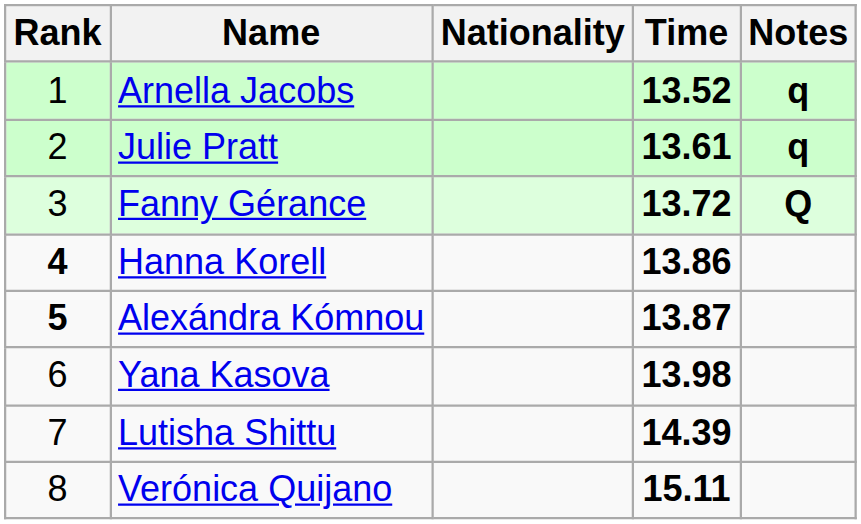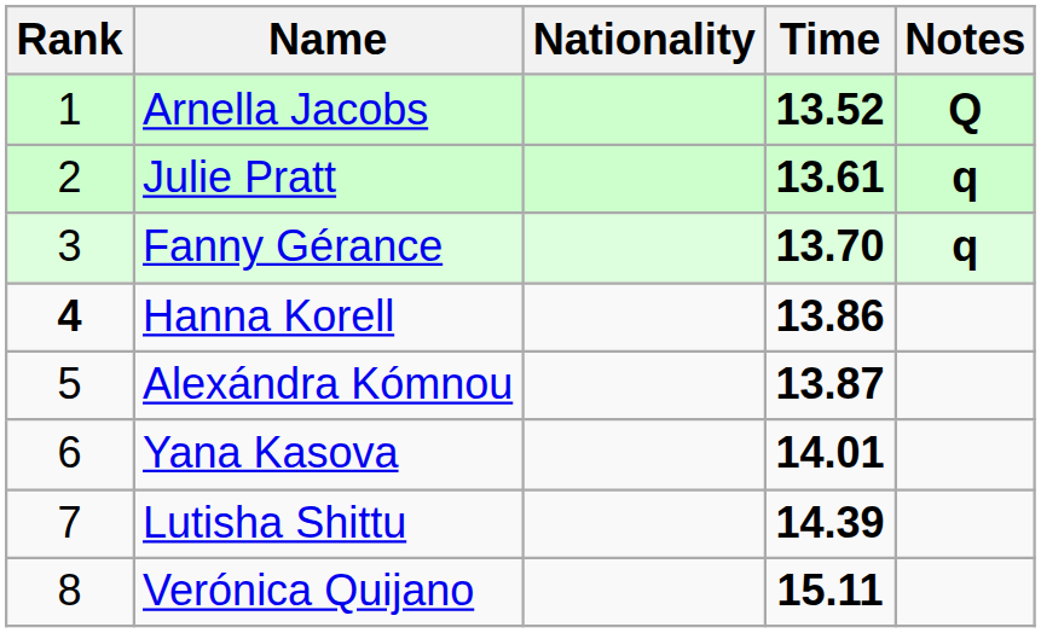Arnella Jacobs | Notes: q -> Q
Fanny Gérance | Time: 13.72 -> 13.70
Fanny Gérance | Notes: Q -> q
Alexándra Kómnou | Rank: bold -> normal
Yana Kasova | Time: 13.98 -> 14.01
